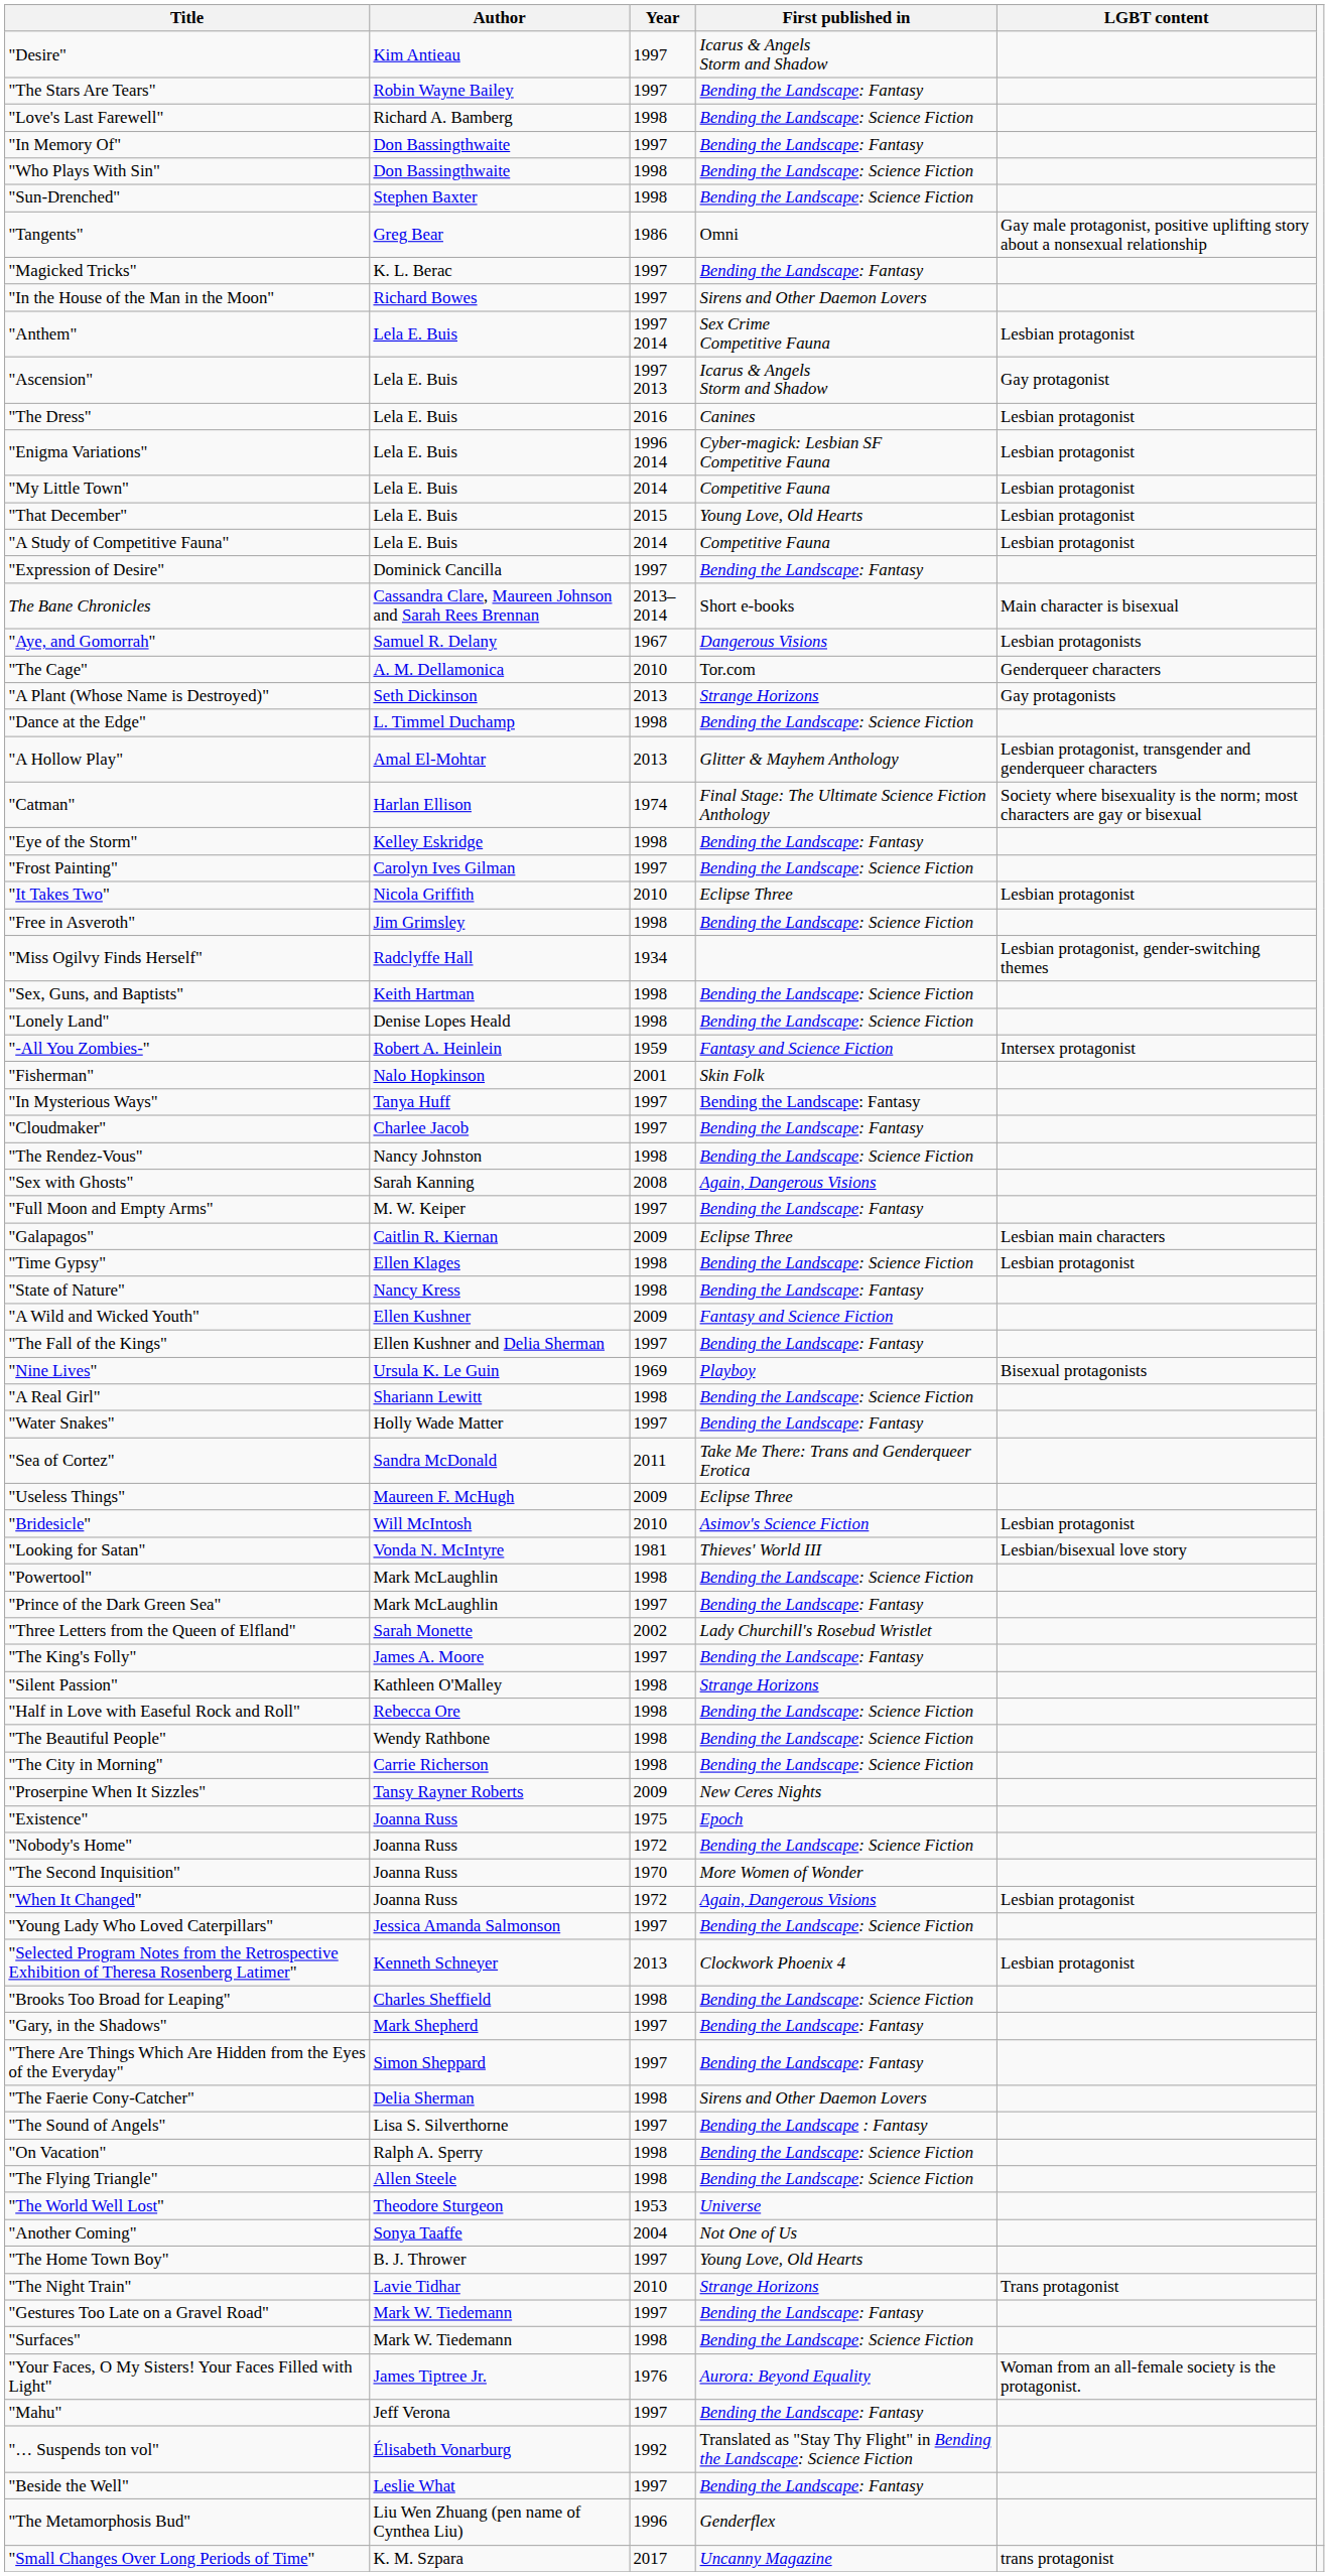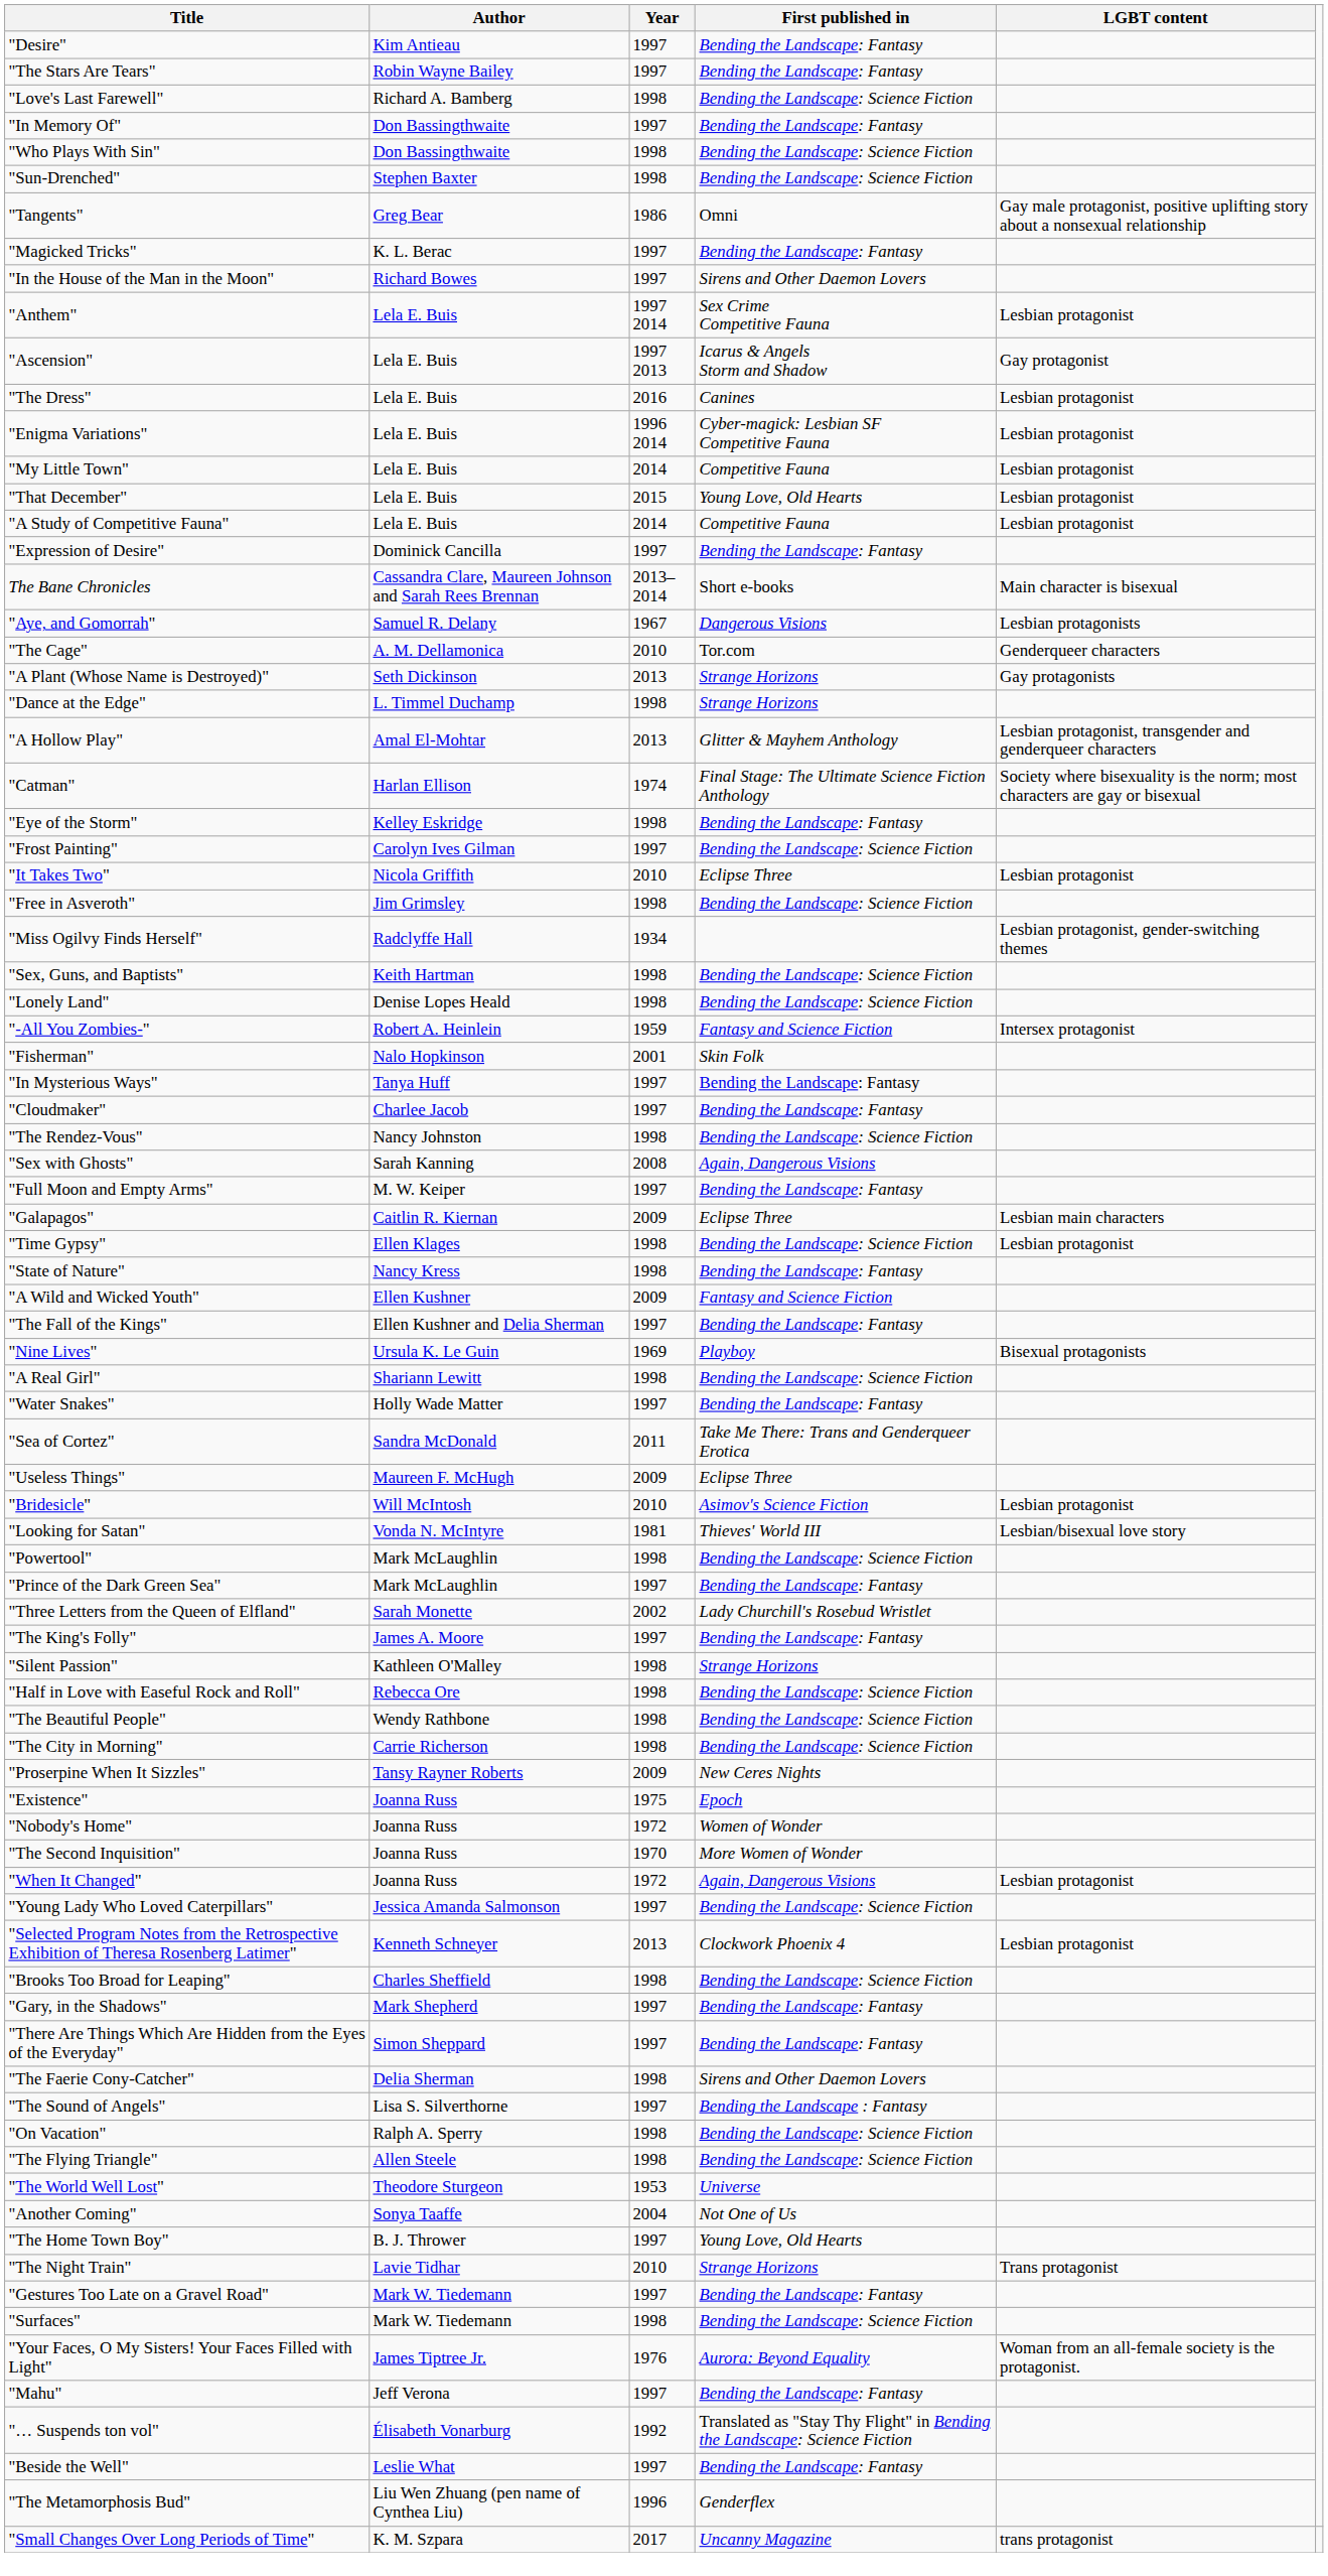"Desire" | First published in: Icarus & Angels Storm and Shadow -> Bending the Landscape: Fantasy
"Dance at the Edge" | First published in: Bending the Landscape: Science Fiction -> Strange Horizons
"Nobody's Home" | First published in: Bending the Landscape: Science Fiction -> Women of Wonder
